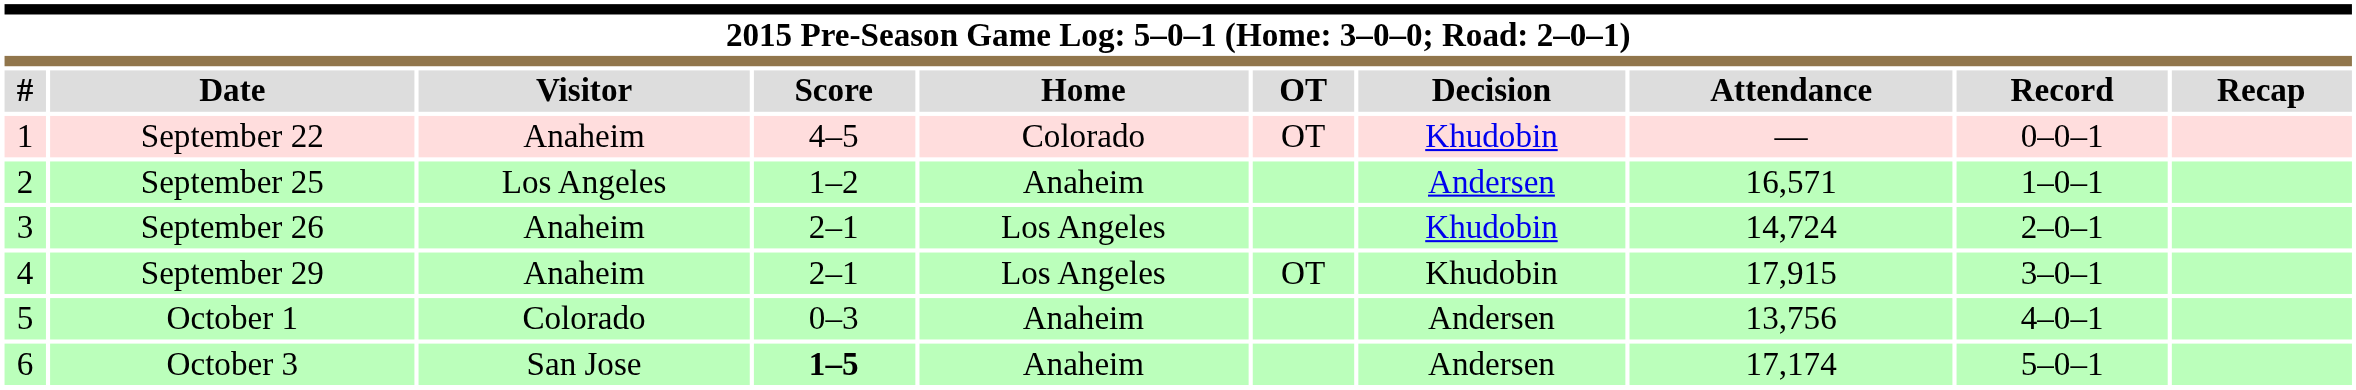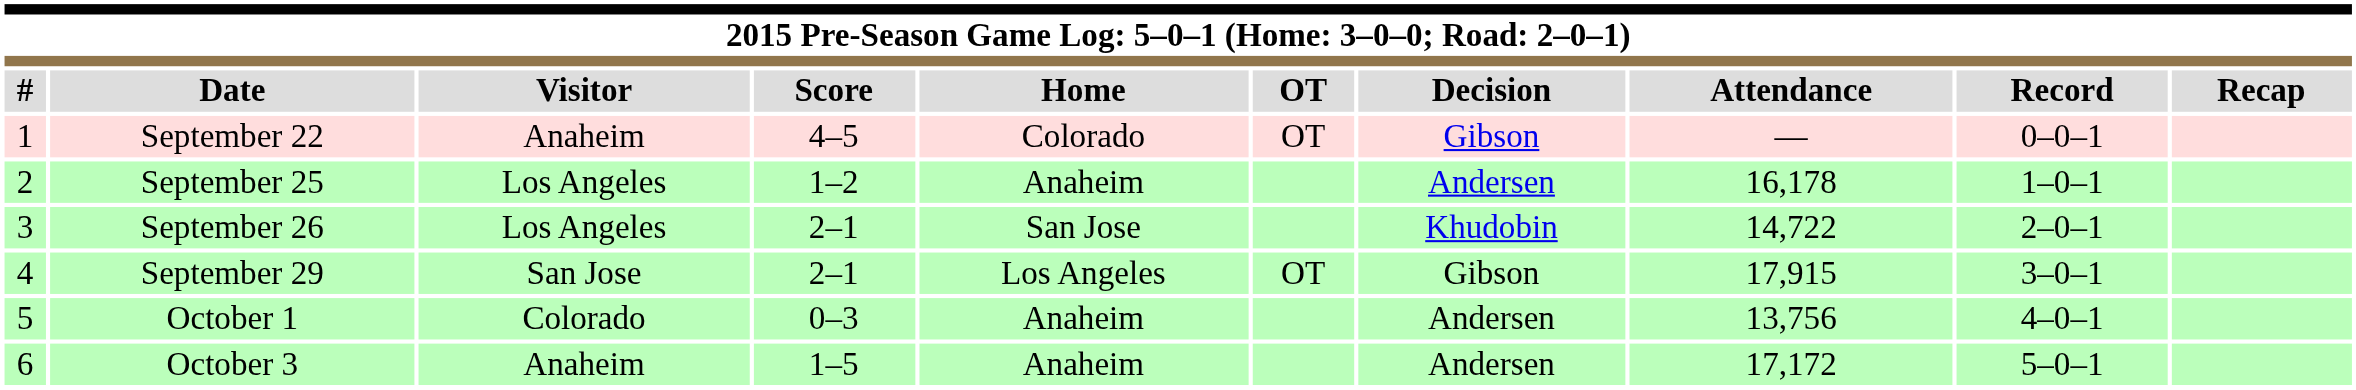September 22 | Decision: Khudobin -> Gibson
September 25 | Attendance: 16,571 -> 16,178
September 26 | Visitor: Anaheim -> Los Angeles
September 26 | Home: Los Angeles -> San Jose
September 26 | Attendance: 14,724 -> 14,722
September 29 | Visitor: Anaheim -> San Jose
September 29 | Decision: Khudobin -> Gibson
October 3 | Visitor: San Jose -> Anaheim
October 3 | Score: bold -> normal
October 3 | Attendance: 17,174 -> 17,172
